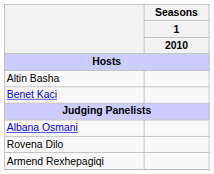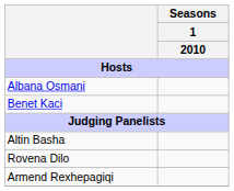rows swapped: Albana Osmani <-> Altin Basha
